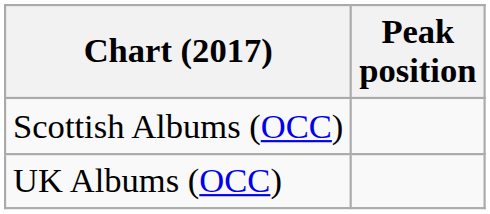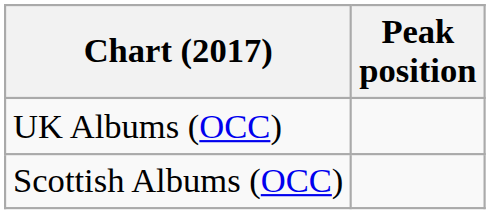rows swapped: Scottish Albums (OCC) <-> UK Albums (OCC)
